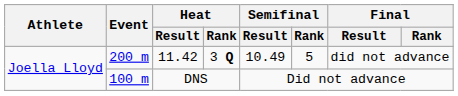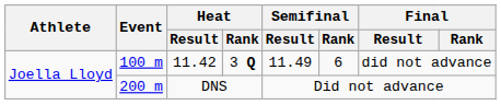11.42 | Event: 200 m -> 100 m
11.42 | Semifinal / Result: 10.49 -> 11.49
11.42 | Semifinal / Rank: 5 -> 6
DNS | Event: 100 m -> 200 m
